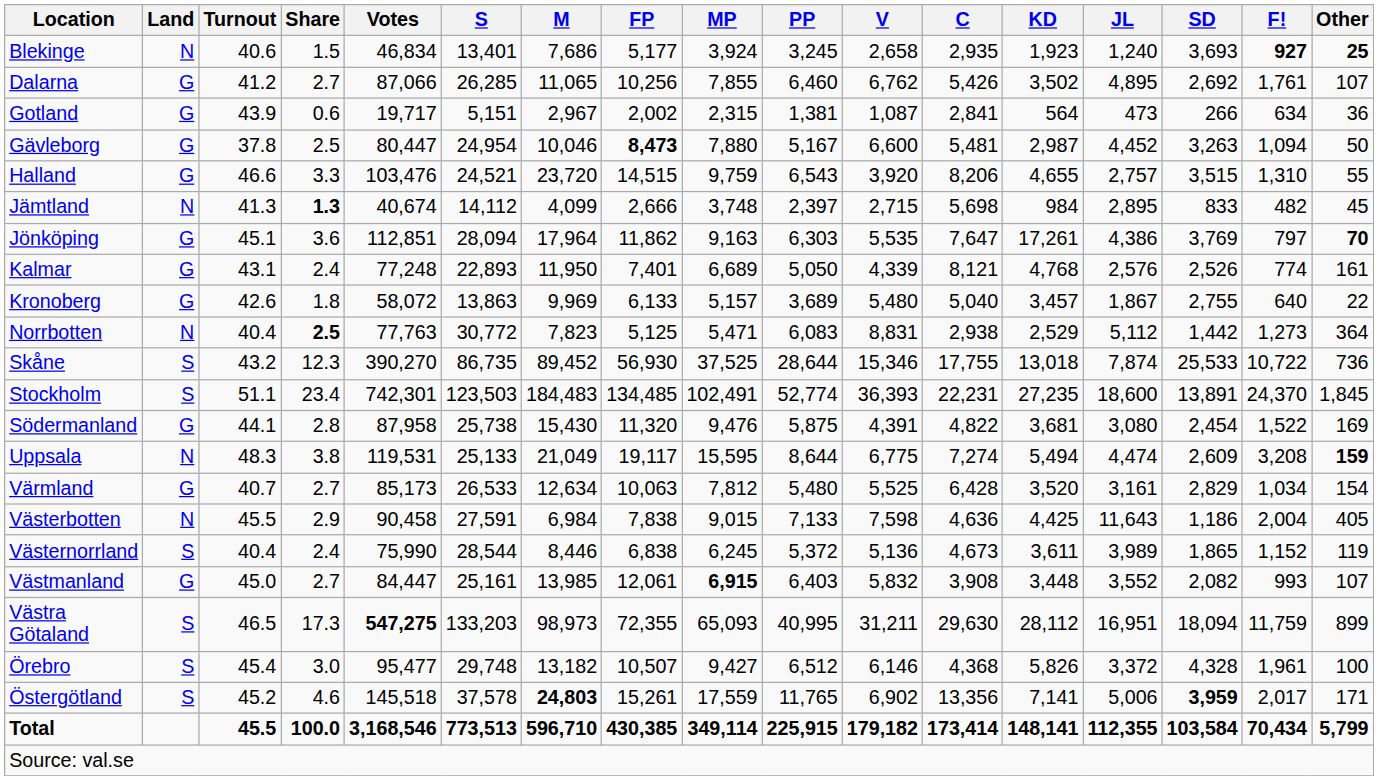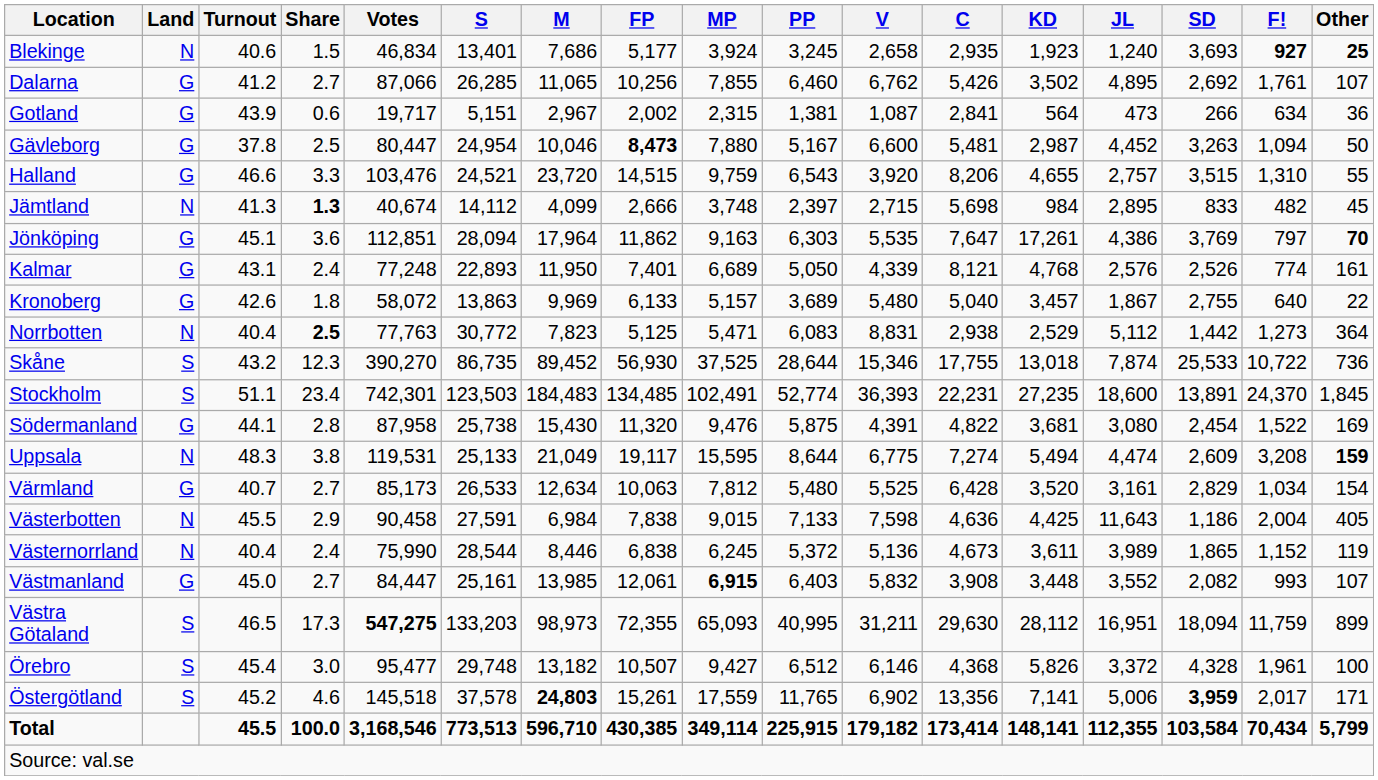Västernorrland | Land: S -> N
